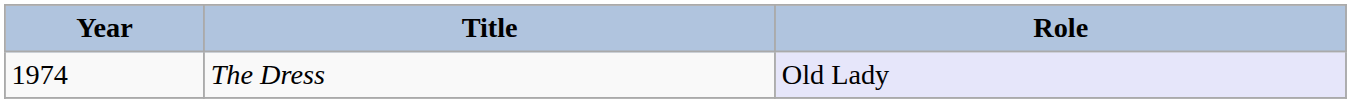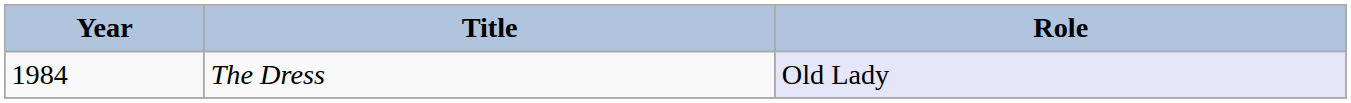The Dress | Year: 1974 -> 1984
